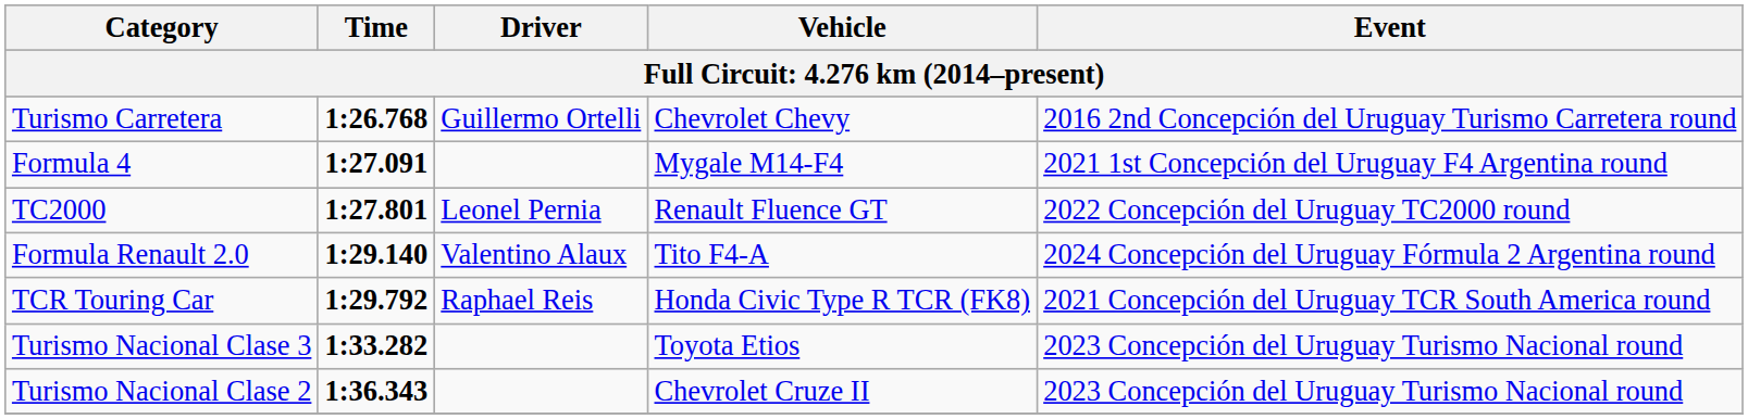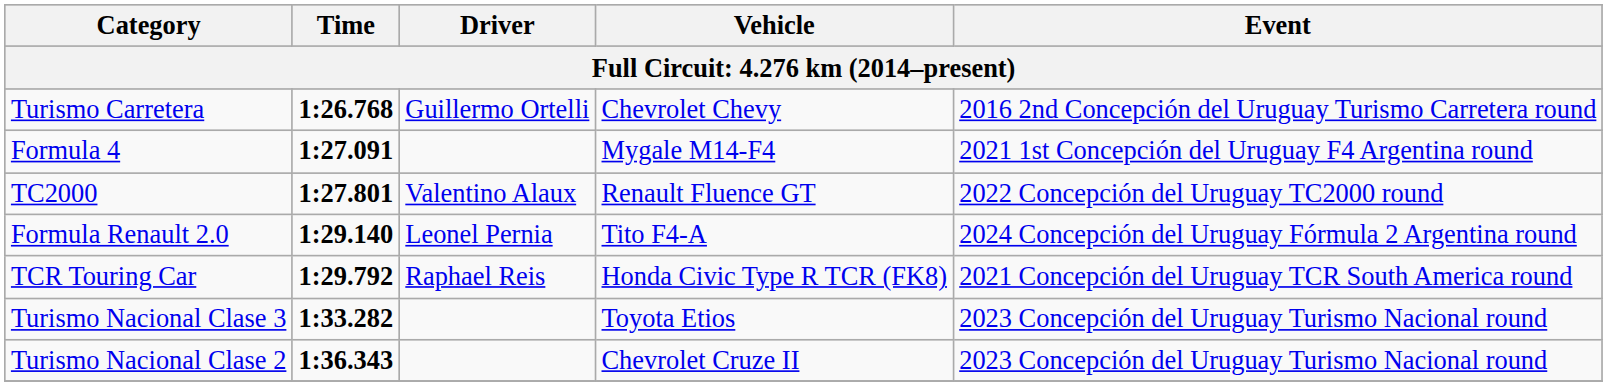TC2000 | Driver: Leonel Pernia -> Valentino Alaux
Formula Renault 2.0 | Driver: Valentino Alaux -> Leonel Pernia
